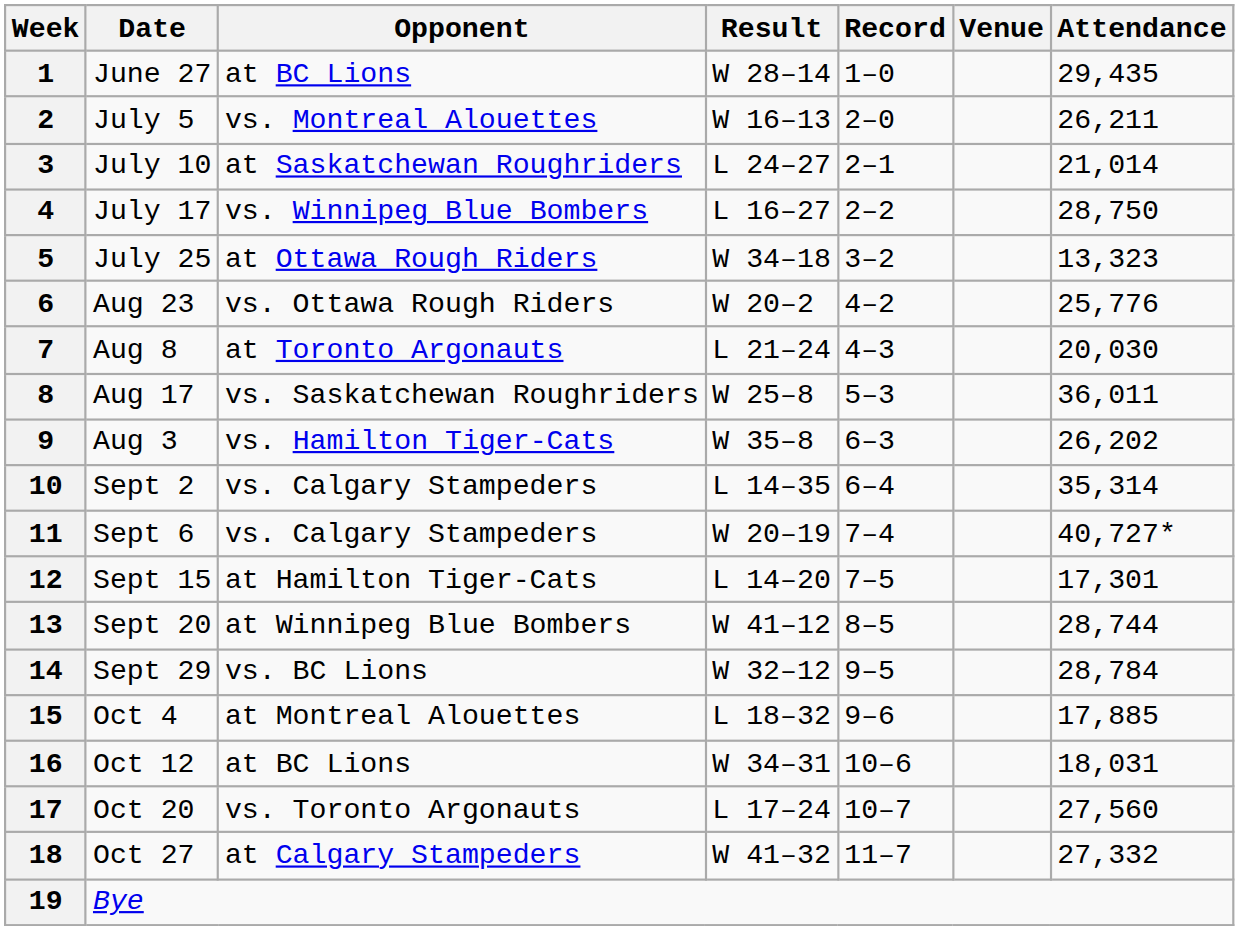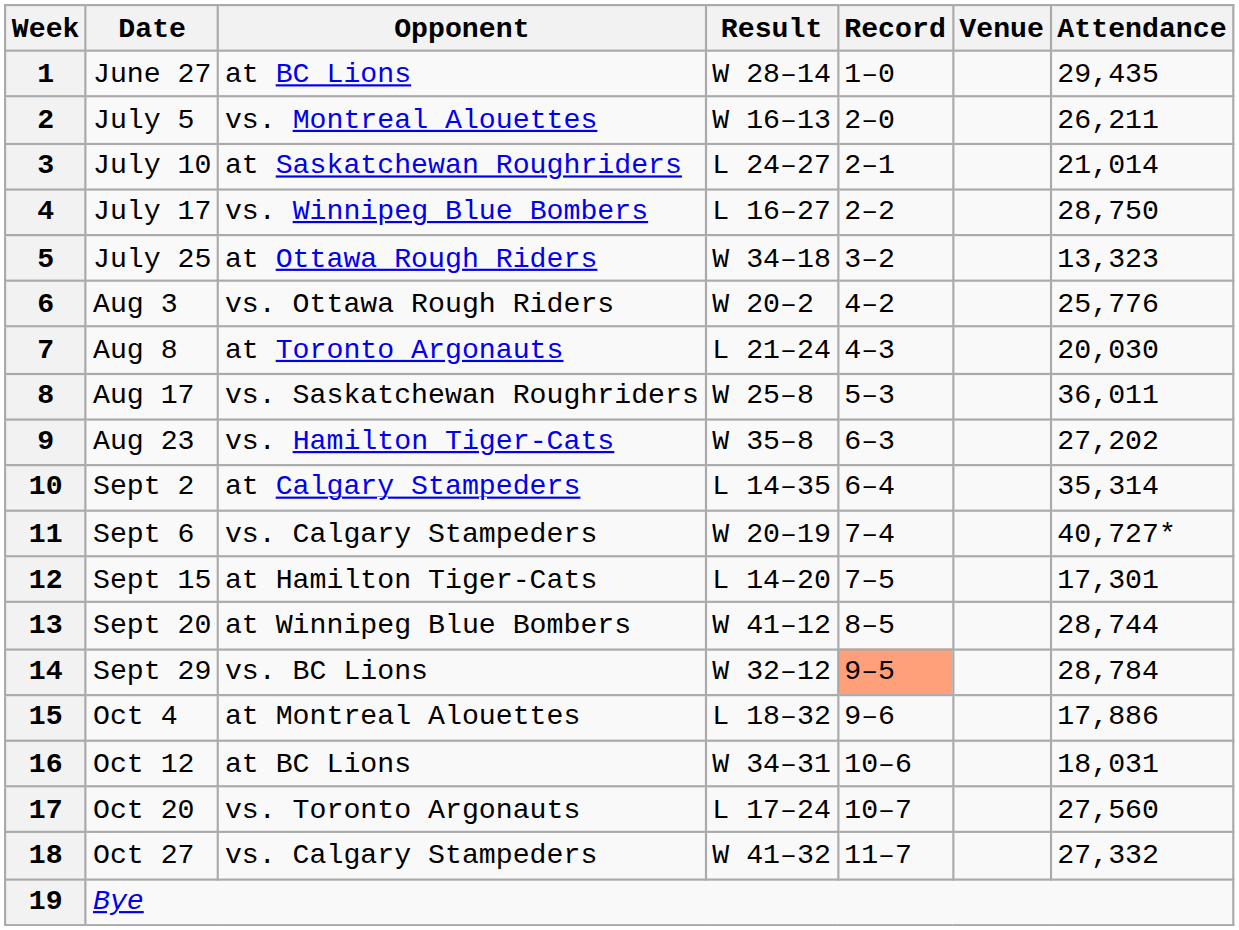6 | Date: Aug 23 -> Aug 3
9 | Date: Aug 3 -> Aug 23
9 | Attendance: 26,202 -> 27,202
10 | Opponent: vs. Calgary Stampeders -> at Calgary Stampeders
14 | Record: no background -> lightsalmon background
15 | Attendance: 17,885 -> 17,886
18 | Opponent: at Calgary Stampeders -> vs. Calgary Stampeders
